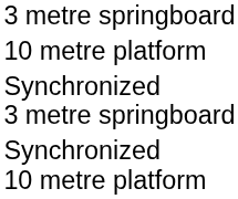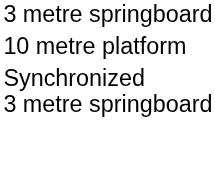- row: Synchronized 10 metre platform
